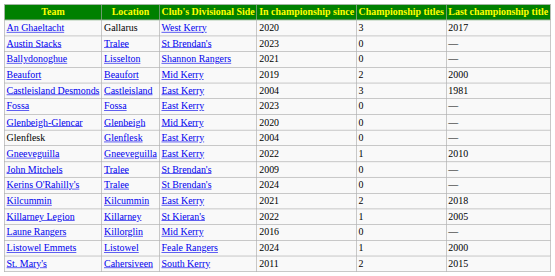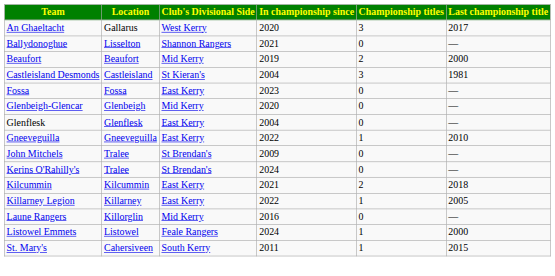- row: Austin Stacks | Tralee | St Brendan's | 2023 | 0 | —
Castleisland Desmonds | Club's Divisional Side: East Kerry -> St Kieran's
Killarney Legion | Club's Divisional Side: St Kieran's -> East Kerry
St. Mary's | Championship titles: 2 -> 1
